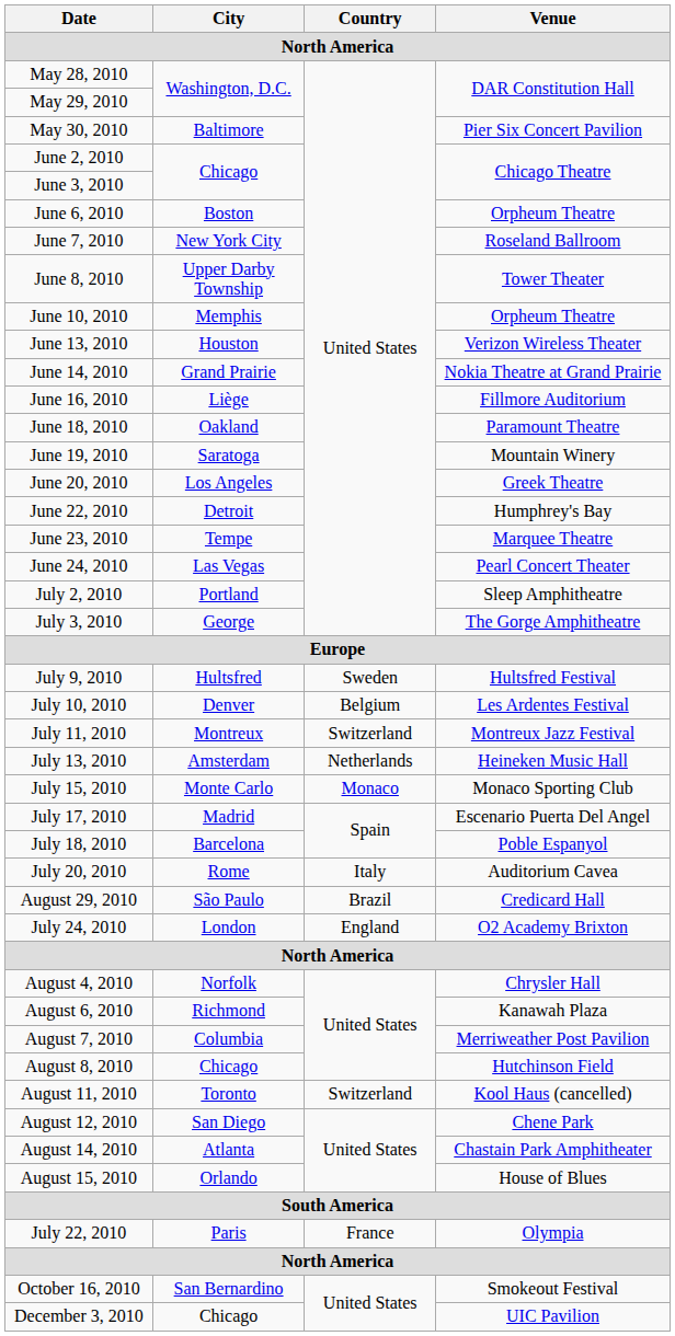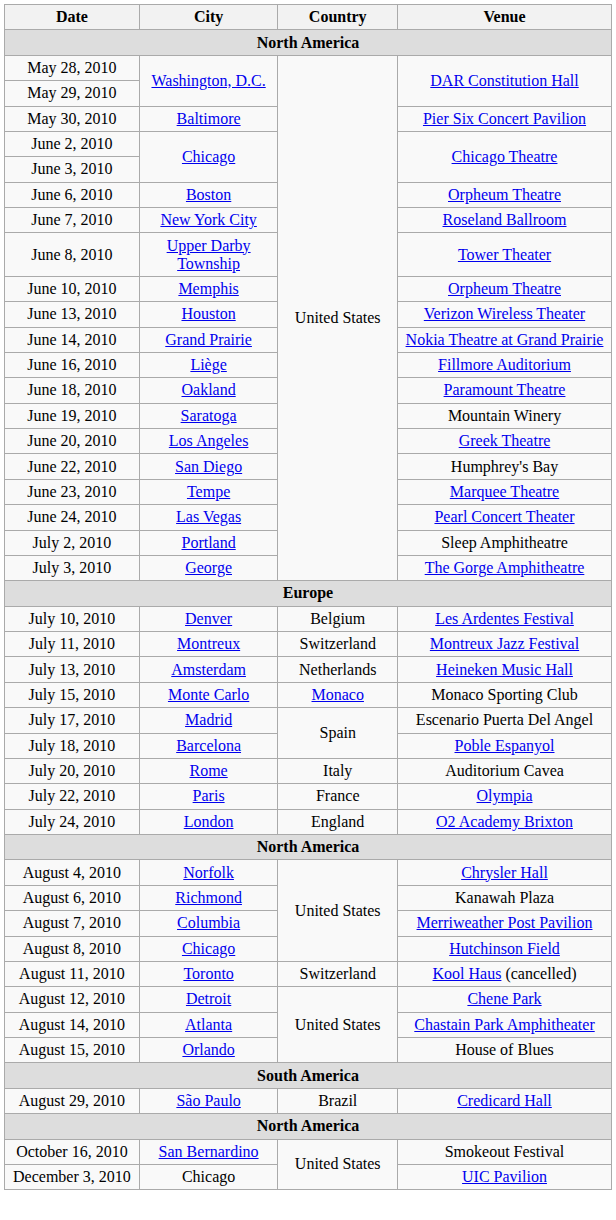June 22, 2010 | City: Detroit -> San Diego
- row: July 9, 2010 | Hultsfred | Sweden | Hultsfred Festival
rows swapped: July 22, 2010 <-> August 29, 2010
August 12, 2010 | City: San Diego -> Detroit
